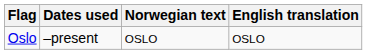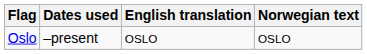columns swapped: Norwegian text <-> English translation
